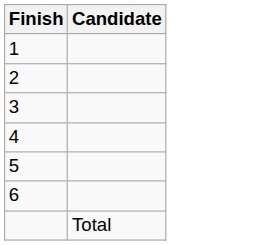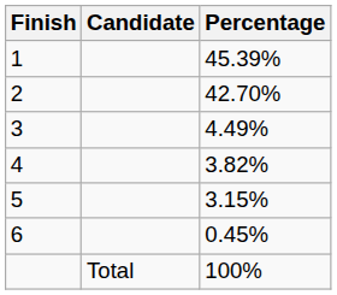+ column: Percentage | 45.39% | 42.70% | 4.49% | 3.82% | 3.15% | 0.45% | 100%
